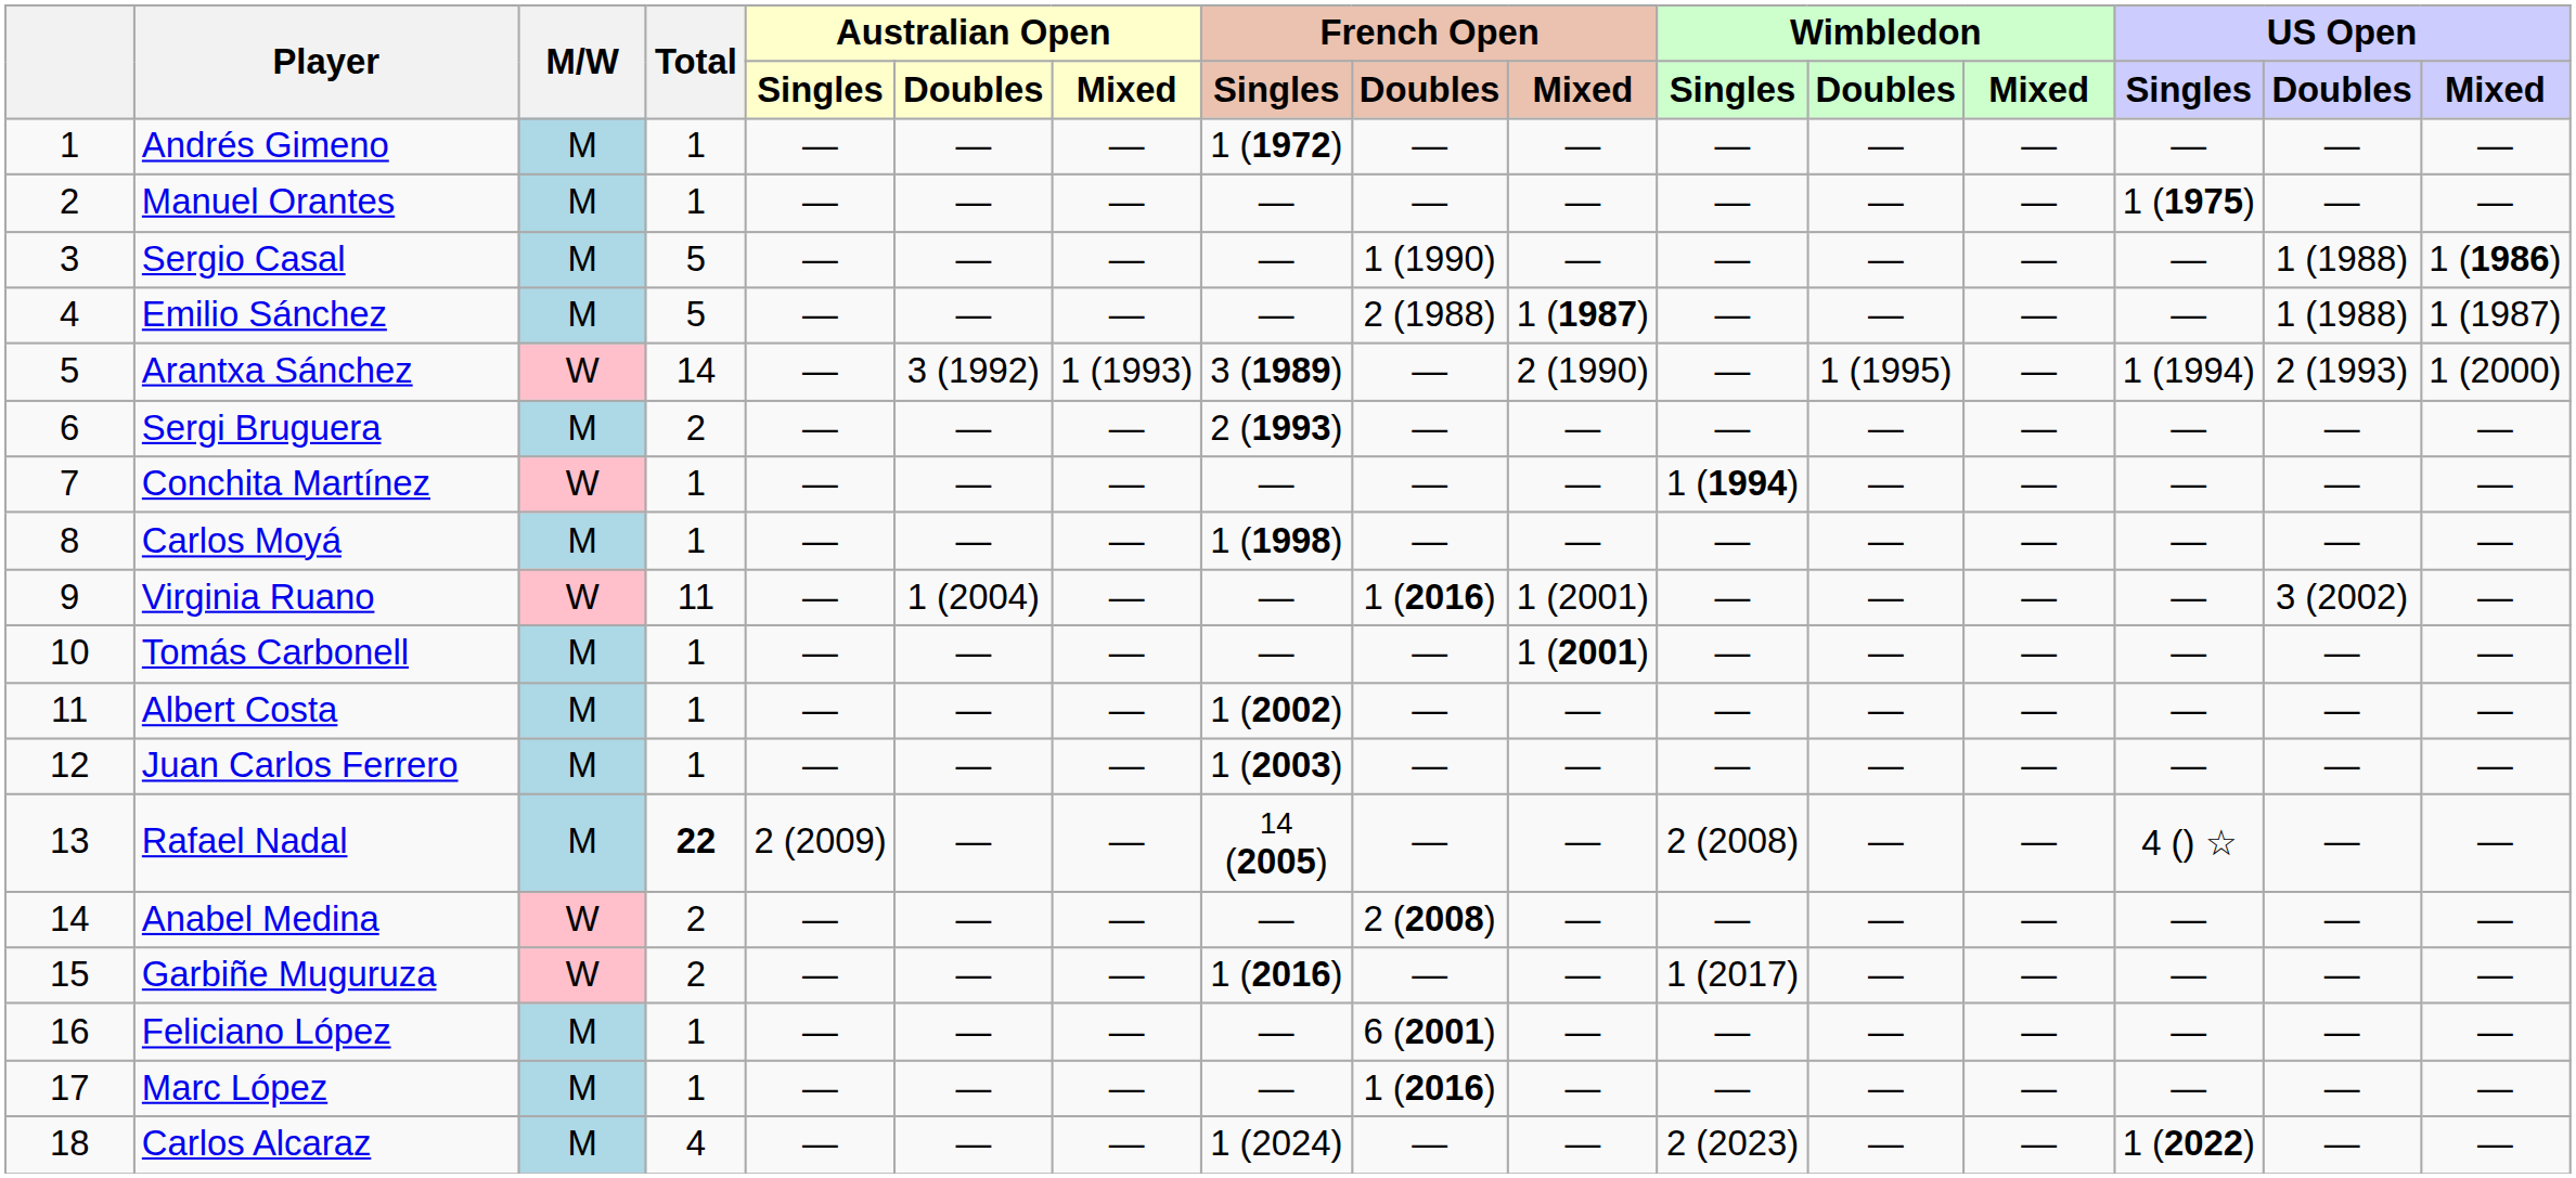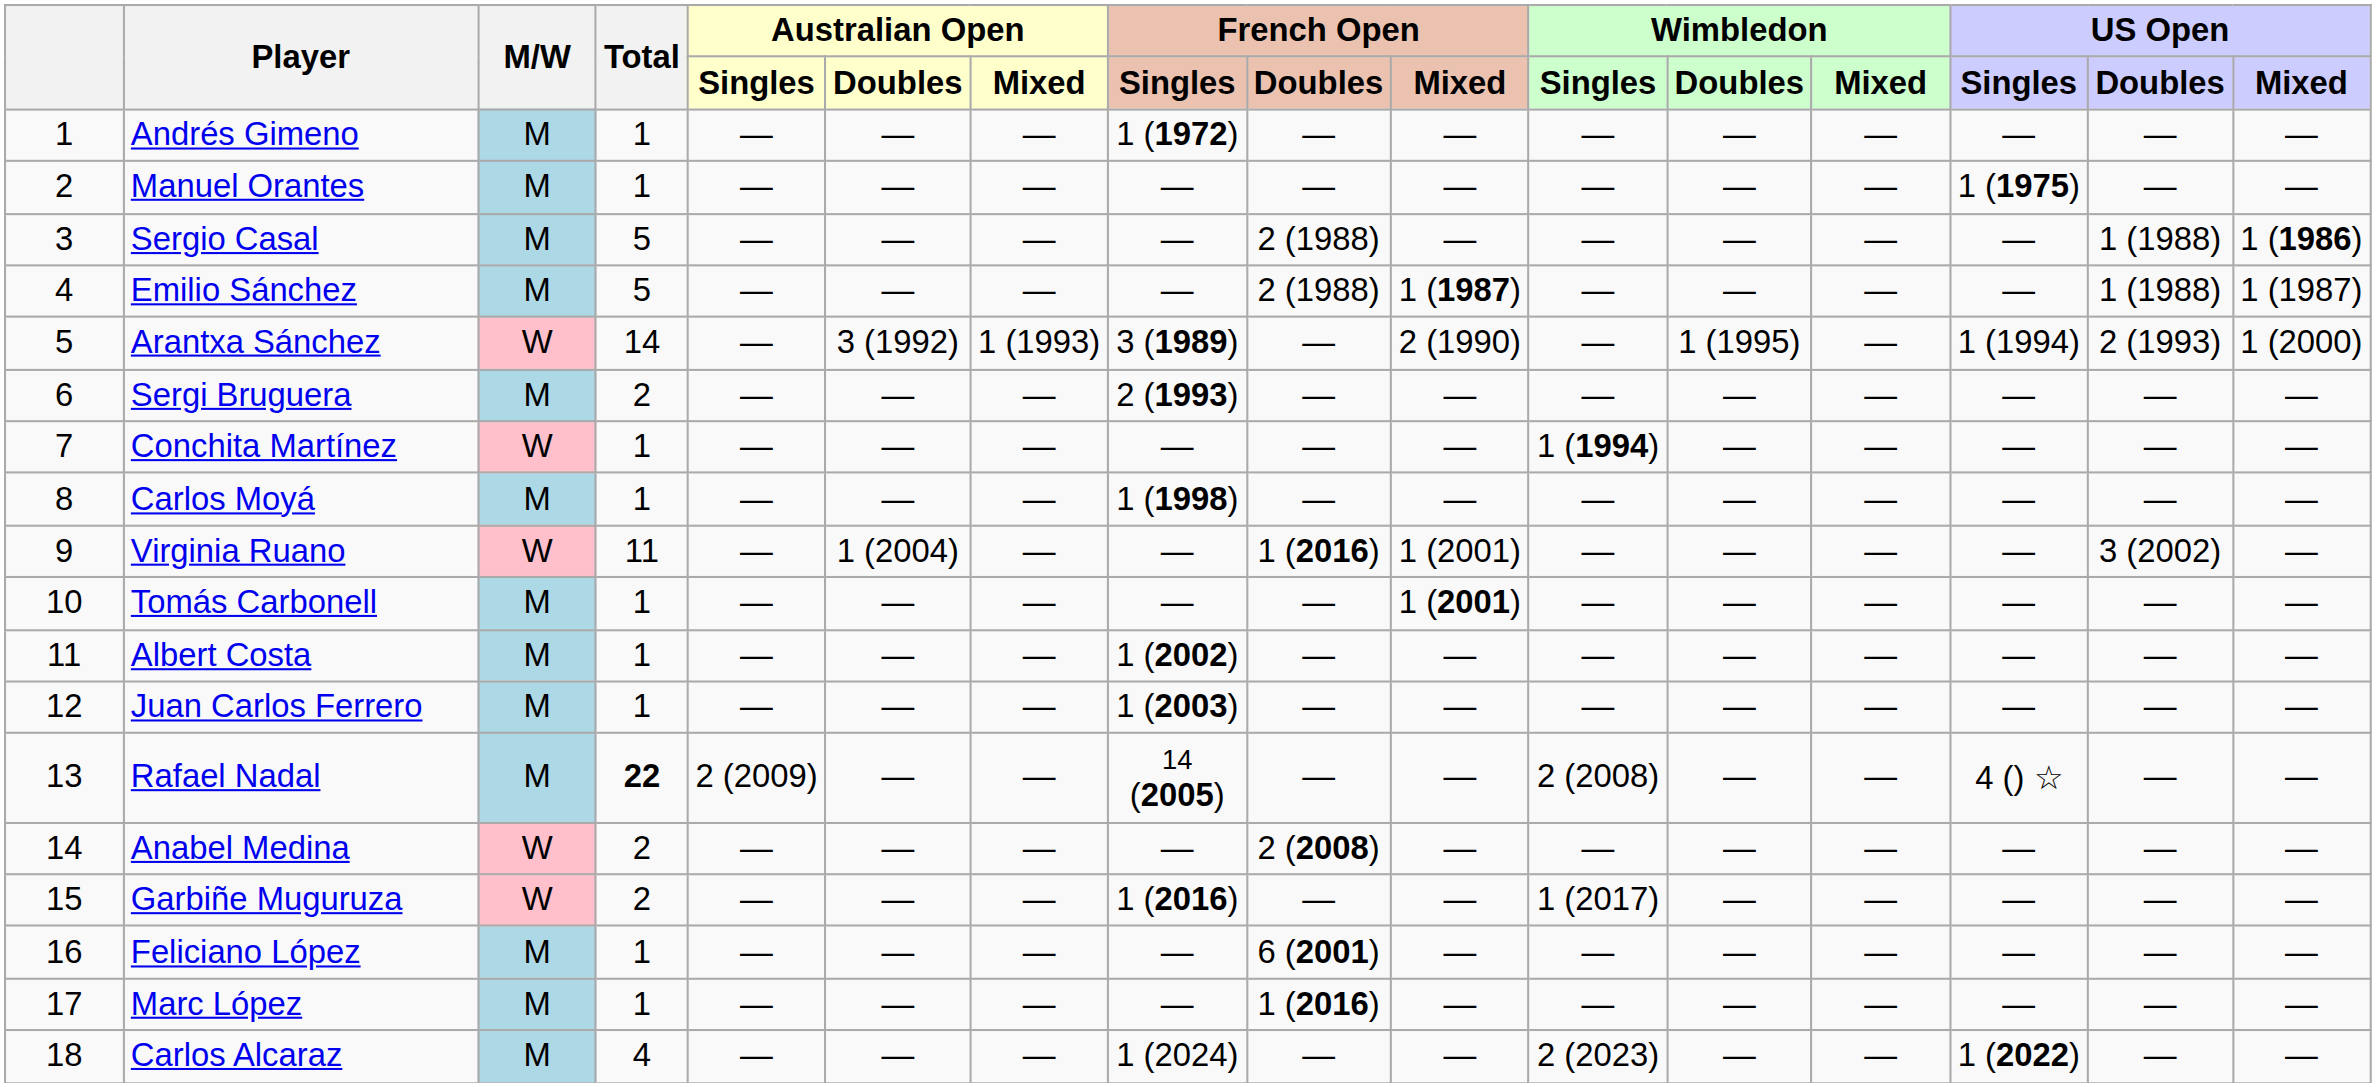Sergio Casal | French Open / Doubles: 1 (1990) -> 2 (1988)
